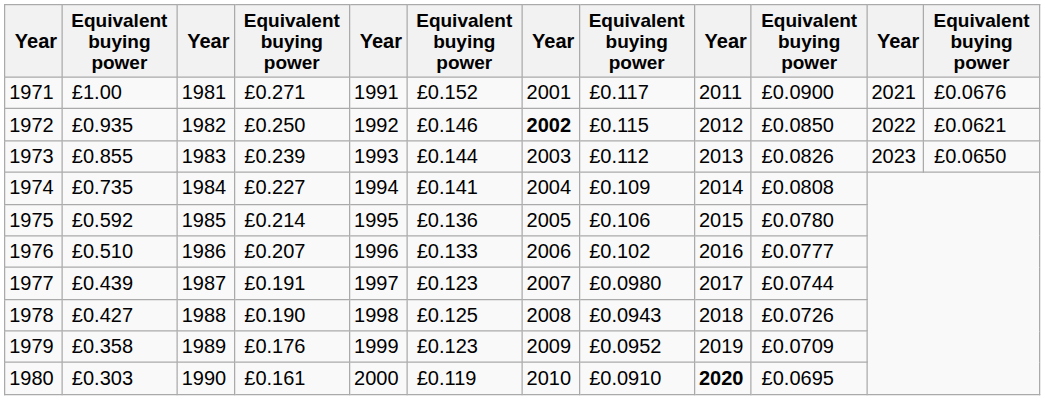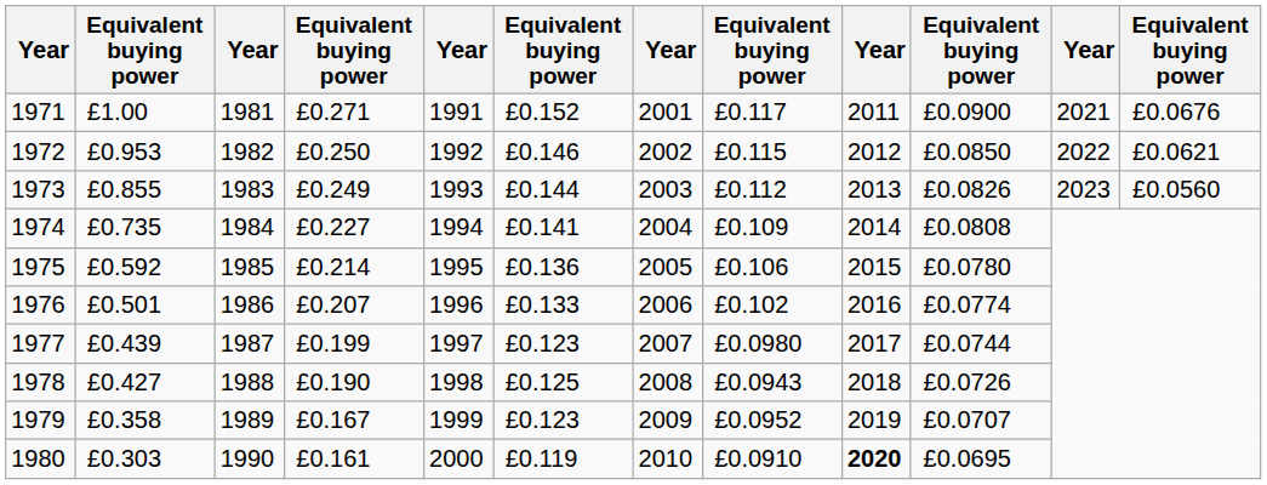1972 | column 2: £0.935 -> £0.953
1972 | column 7: bold -> normal
1973 | column 4: £0.239 -> £0.249
1973 | column 12: £0.0650 -> £0.0560
1976 | column 2: £0.510 -> £0.501
1976 | column 10: £0.0777 -> £0.0774
1977 | column 4: £0.191 -> £0.199
1979 | column 4: £0.176 -> £0.167
1979 | column 10: £0.0709 -> £0.0707
